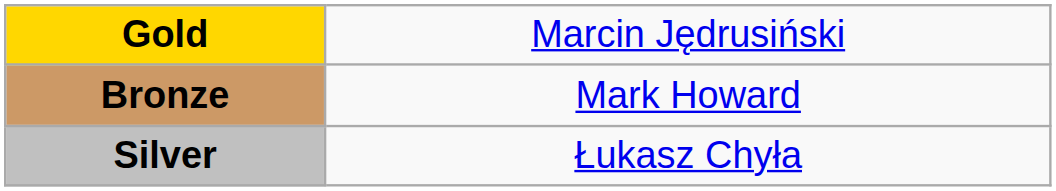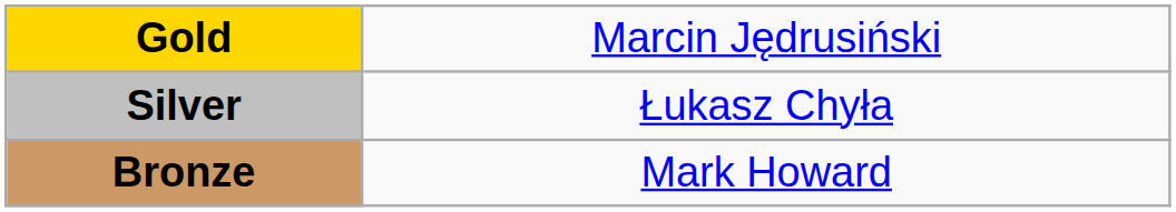rows swapped: Silver <-> Bronze
